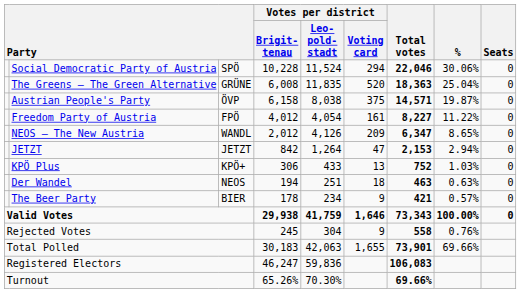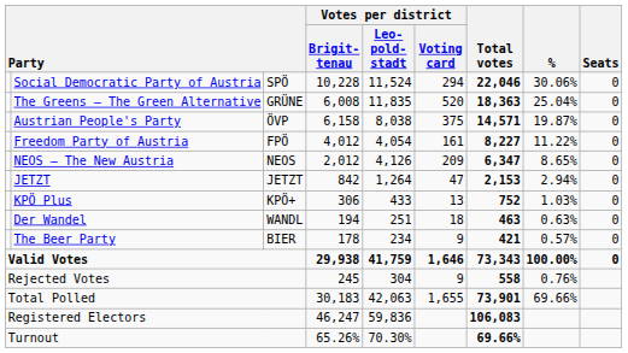NEOS – The New Austria | column 3: WANDL -> NEOS
Der Wandel | column 3: NEOS -> WANDL
